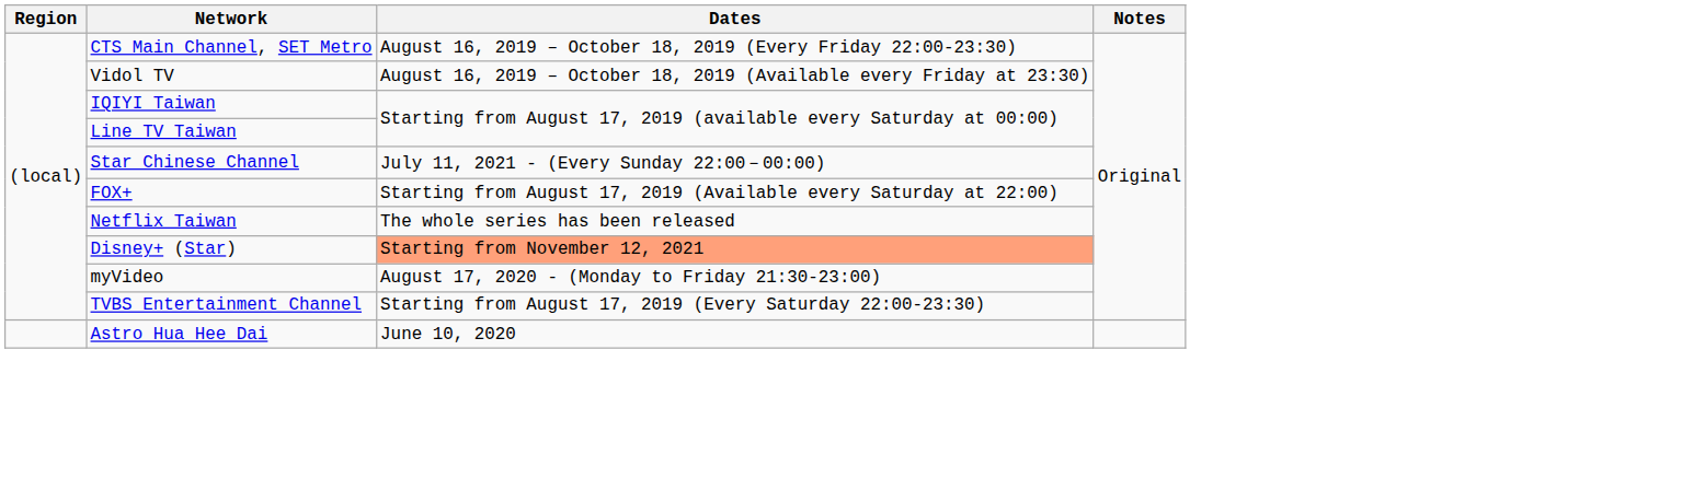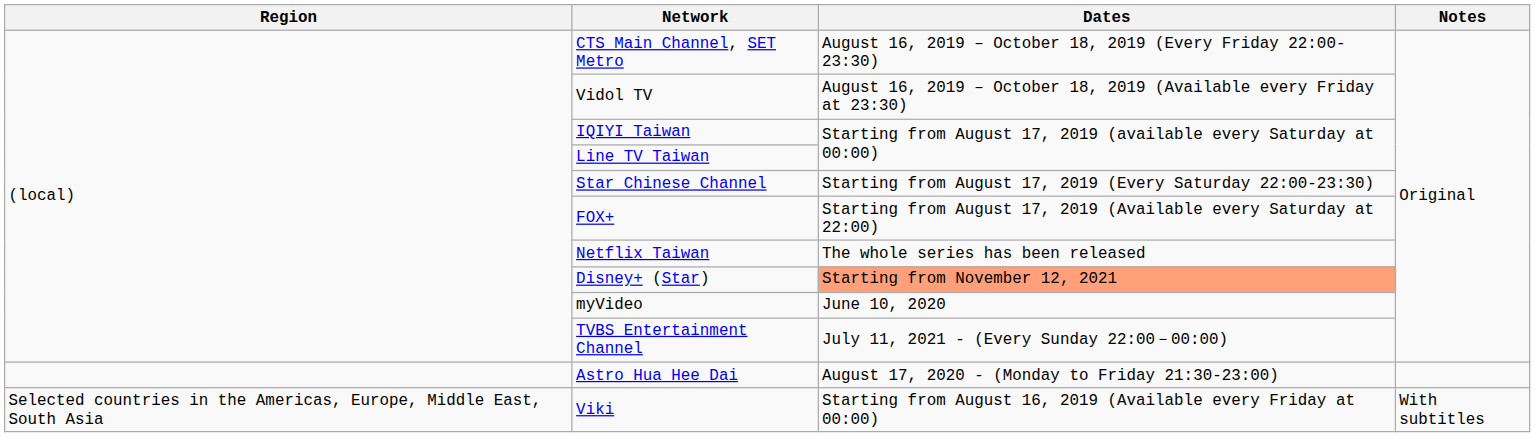Star Chinese Channel | Dates: July 11, 2021 - (Every Sunday 22:00－00:00) -> Starting from August 17, 2019 (Every Saturday 22:00-23:30)
myVideo | Dates: August 17, 2020 - (Monday to Friday 21:30-23:00) -> June 10, 2020
TVBS Entertainment Channel | Dates: Starting from August 17, 2019 (Every Saturday 22:00-23:30) -> July 11, 2021 - (Every Sunday 22:00－00:00)
Astro Hua Hee Dai | Dates: June 10, 2020 -> August 17, 2020 - (Monday to Friday 21:30-23:00)
+ row: Selected countries in the Americas, Europe, Middle East, South Asia | Viki | Starting from August 16, 2019 (Available every Friday at 00:00) | With subtitles
